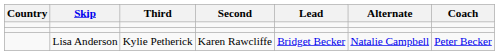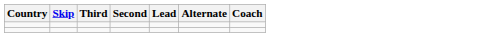- row: Lisa Anderson | Kylie Petherick | Karen Rawcliffe | Bridget Becker | Natalie Campbell | Peter Becker
